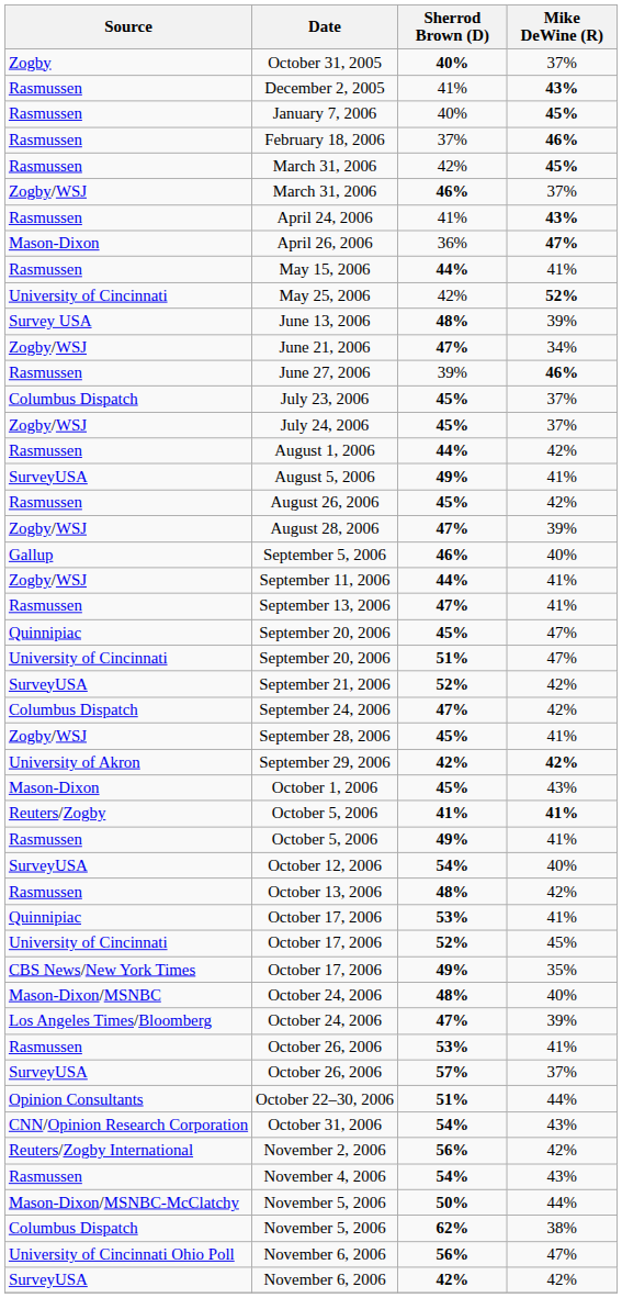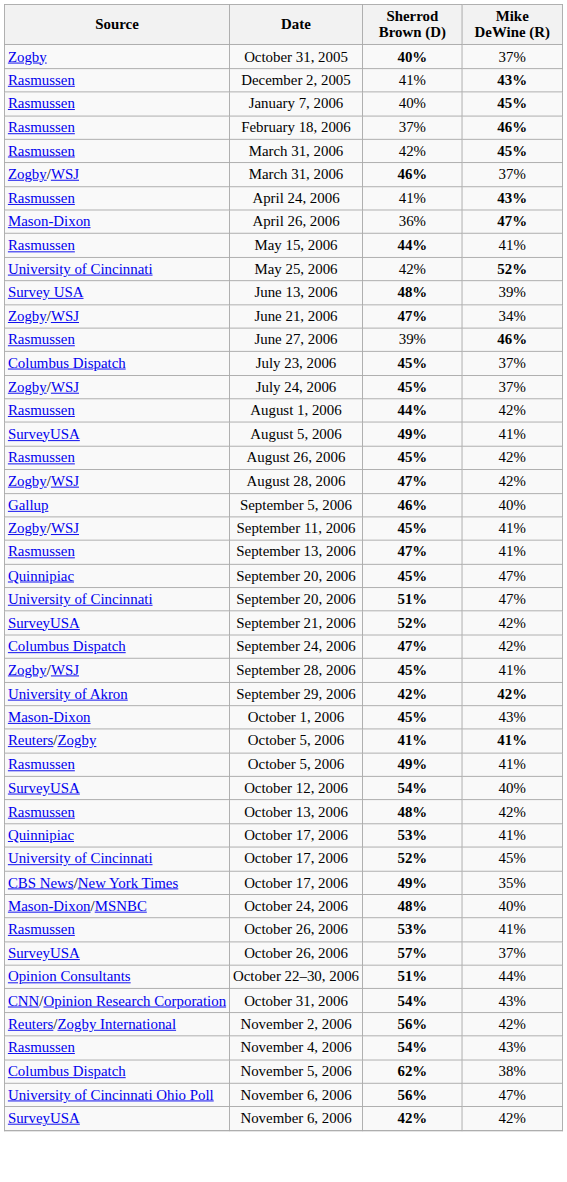August 28, 2006 | Mike DeWine (R): 39% -> 42%
September 11, 2006 | Sherrod Brown (D): 44% -> 45%
- row: Los Angeles Times/Bloomberg | October 24, 2006 | 47% | 39%
- row: Mason-Dixon/MSNBC-McClatchy | November 5, 2006 | 50% | 44%
